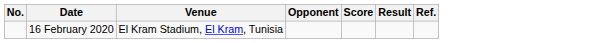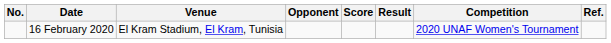+ column: Competition | 2020 UNAF Women's Tournament
